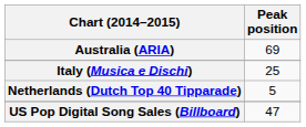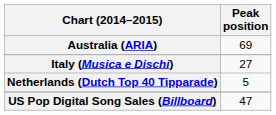Italy (Musica e Dischi) | Peak position: 25 -> 27
